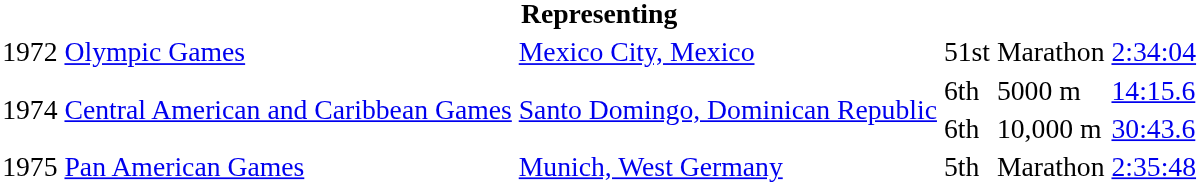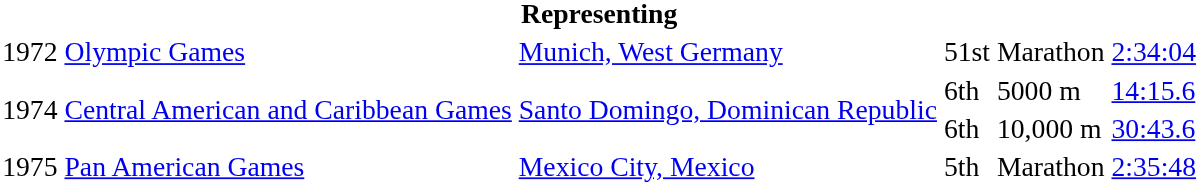1972 | column 3: Mexico City, Mexico -> Munich, West Germany
1975 | column 3: Munich, West Germany -> Mexico City, Mexico
